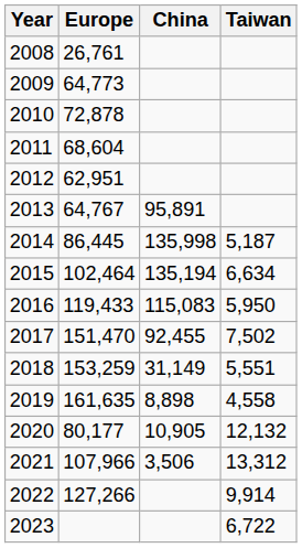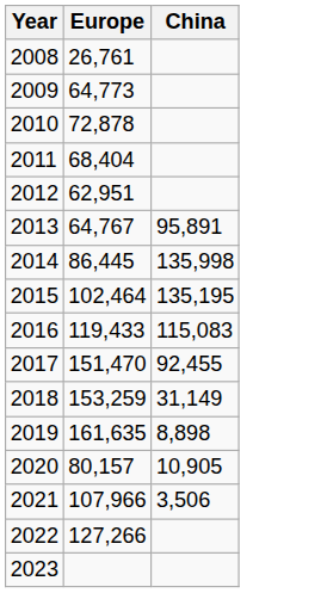- column: Taiwan | 5,187 | 6,634 | 5,950 | 7,502 | 5,551 | 4,558 | 12,132 | 13,312 | 9,914 | 6,722
2011 | Europe: 68,604 -> 68,404
2015 | China: 135,194 -> 135,195
2020 | Europe: 80,177 -> 80,157
